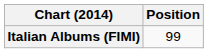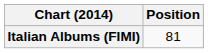Italian Albums (FIMI) | Position: 99 -> 81
